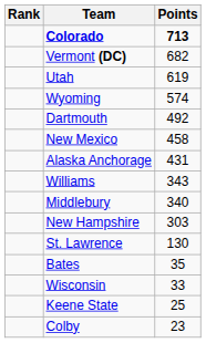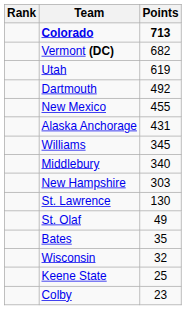- row: Wyoming | 574
New Mexico | Points: 458 -> 455
Williams | Points: 343 -> 345
+ row: St. Olaf | 49
Wisconsin | Points: 33 -> 32
